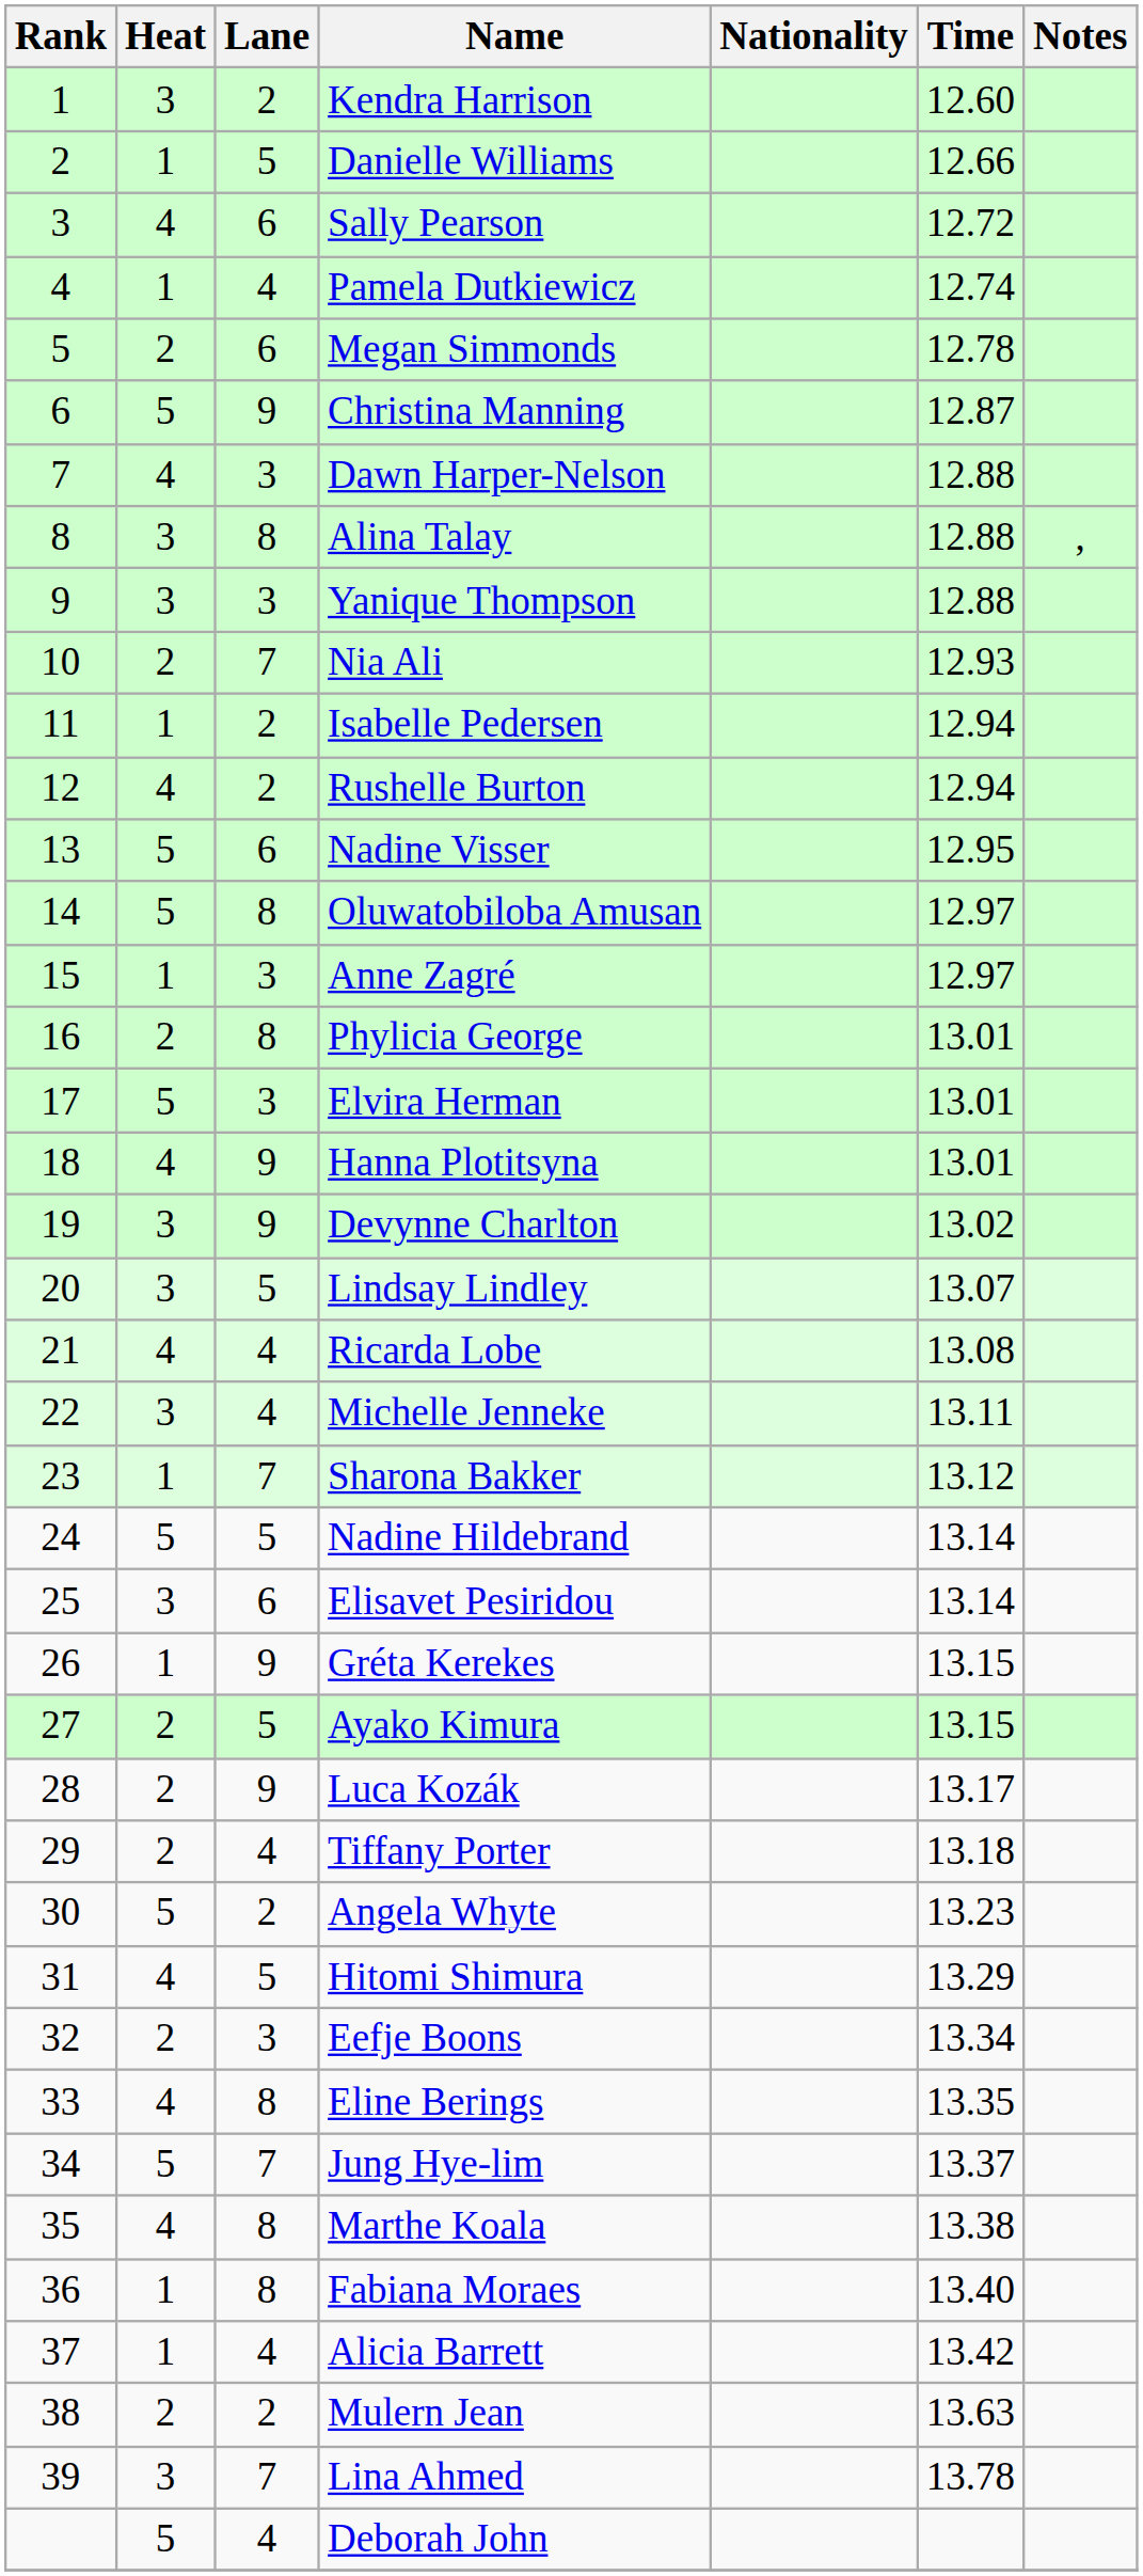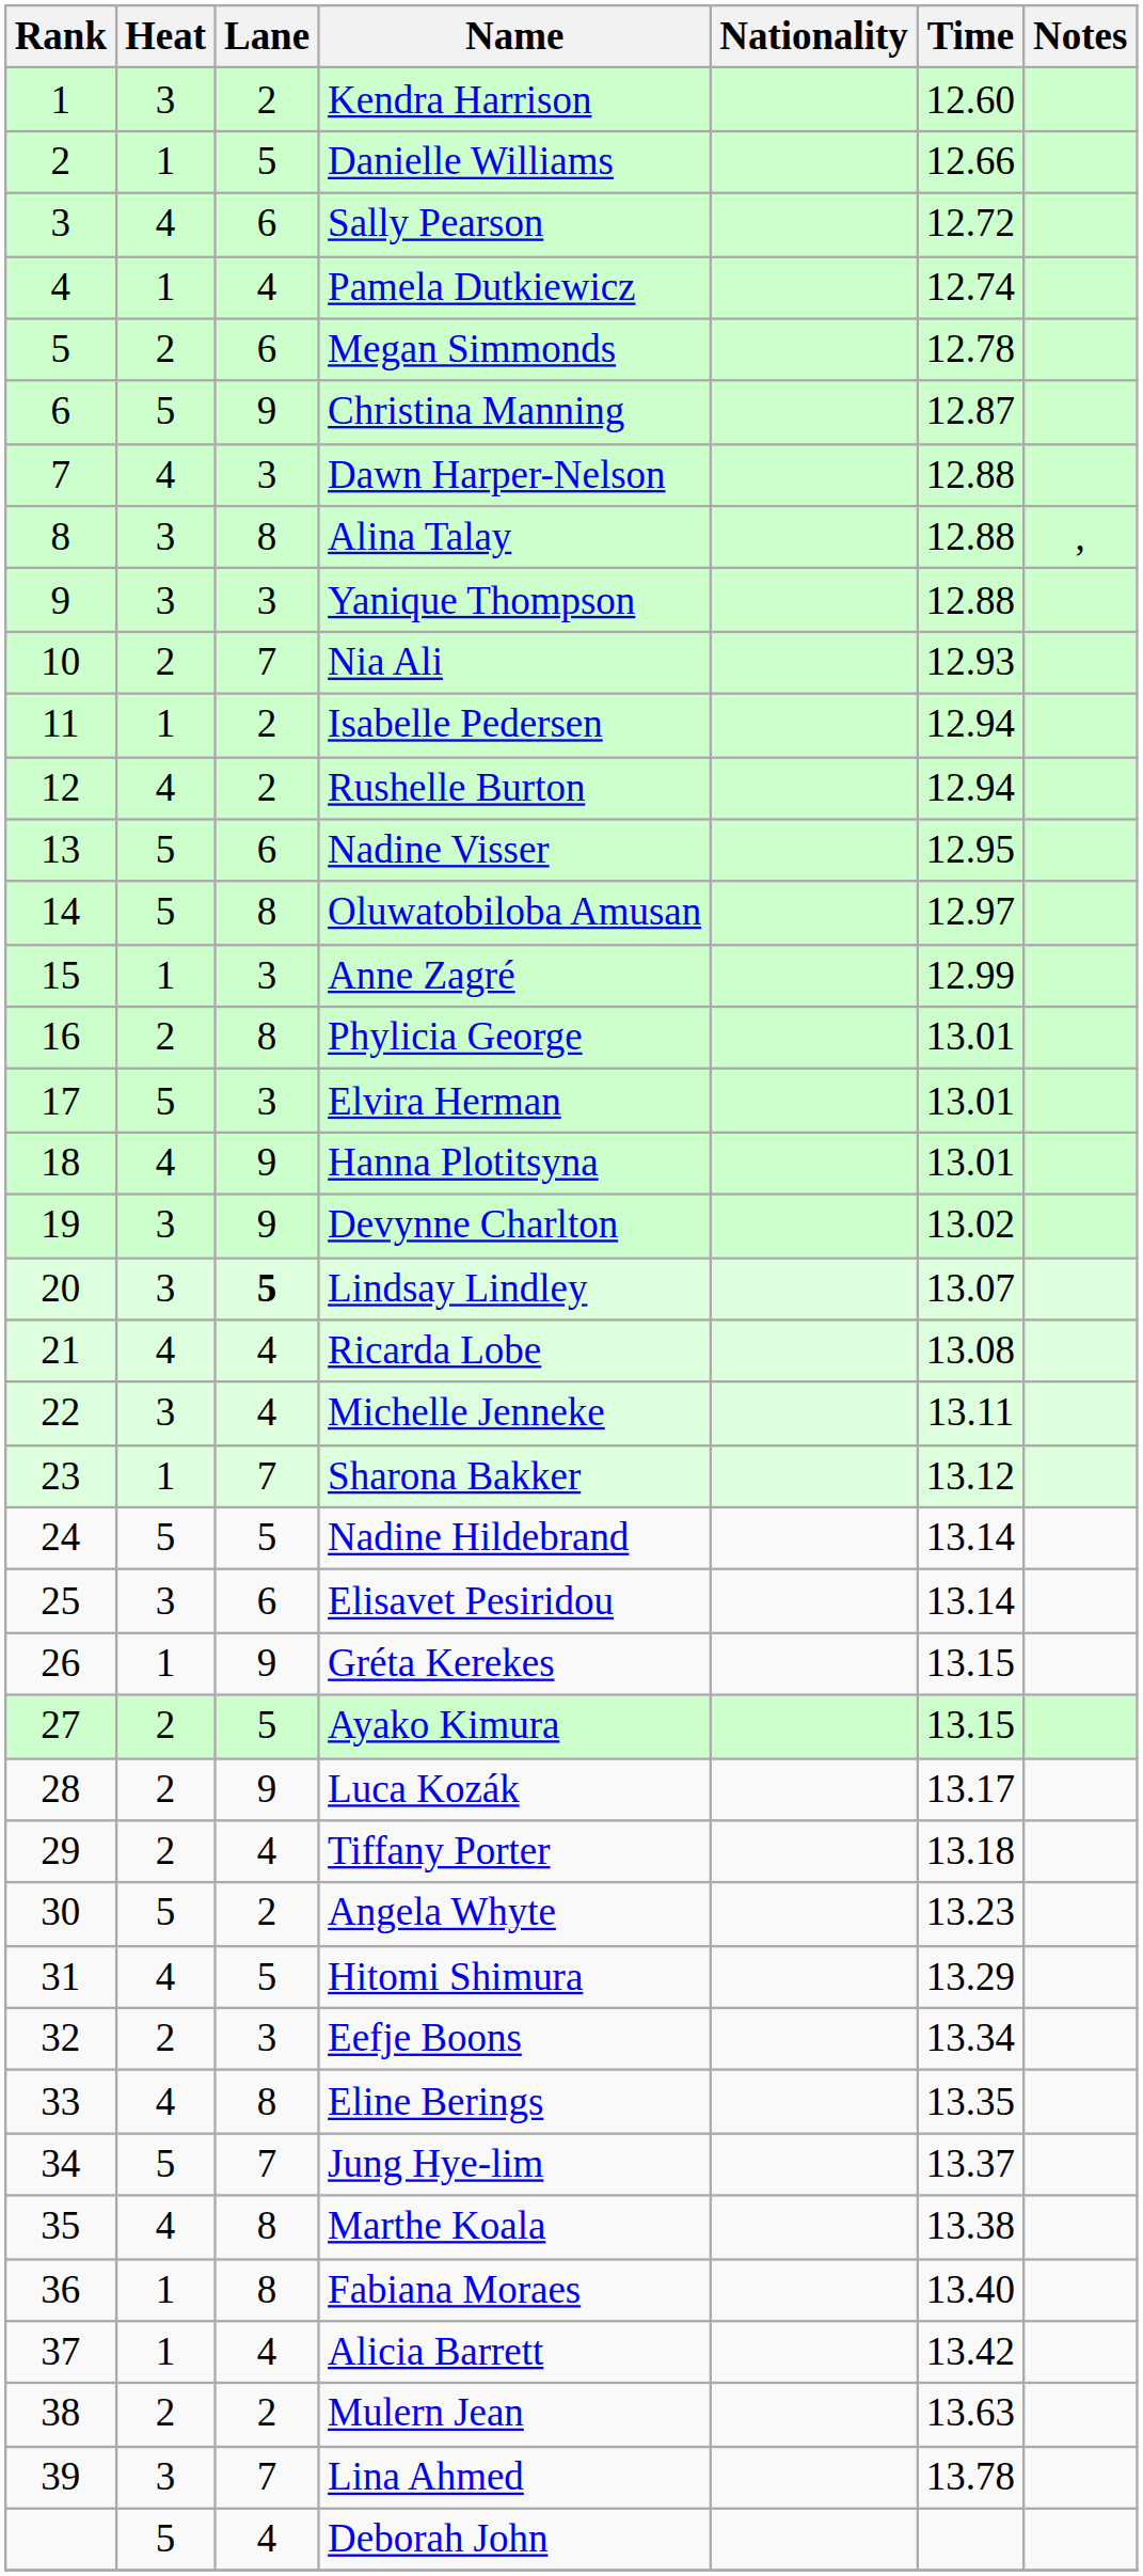Anne Zagré | Time: 12.97 -> 12.99
Lindsay Lindley | Lane: normal -> bold
